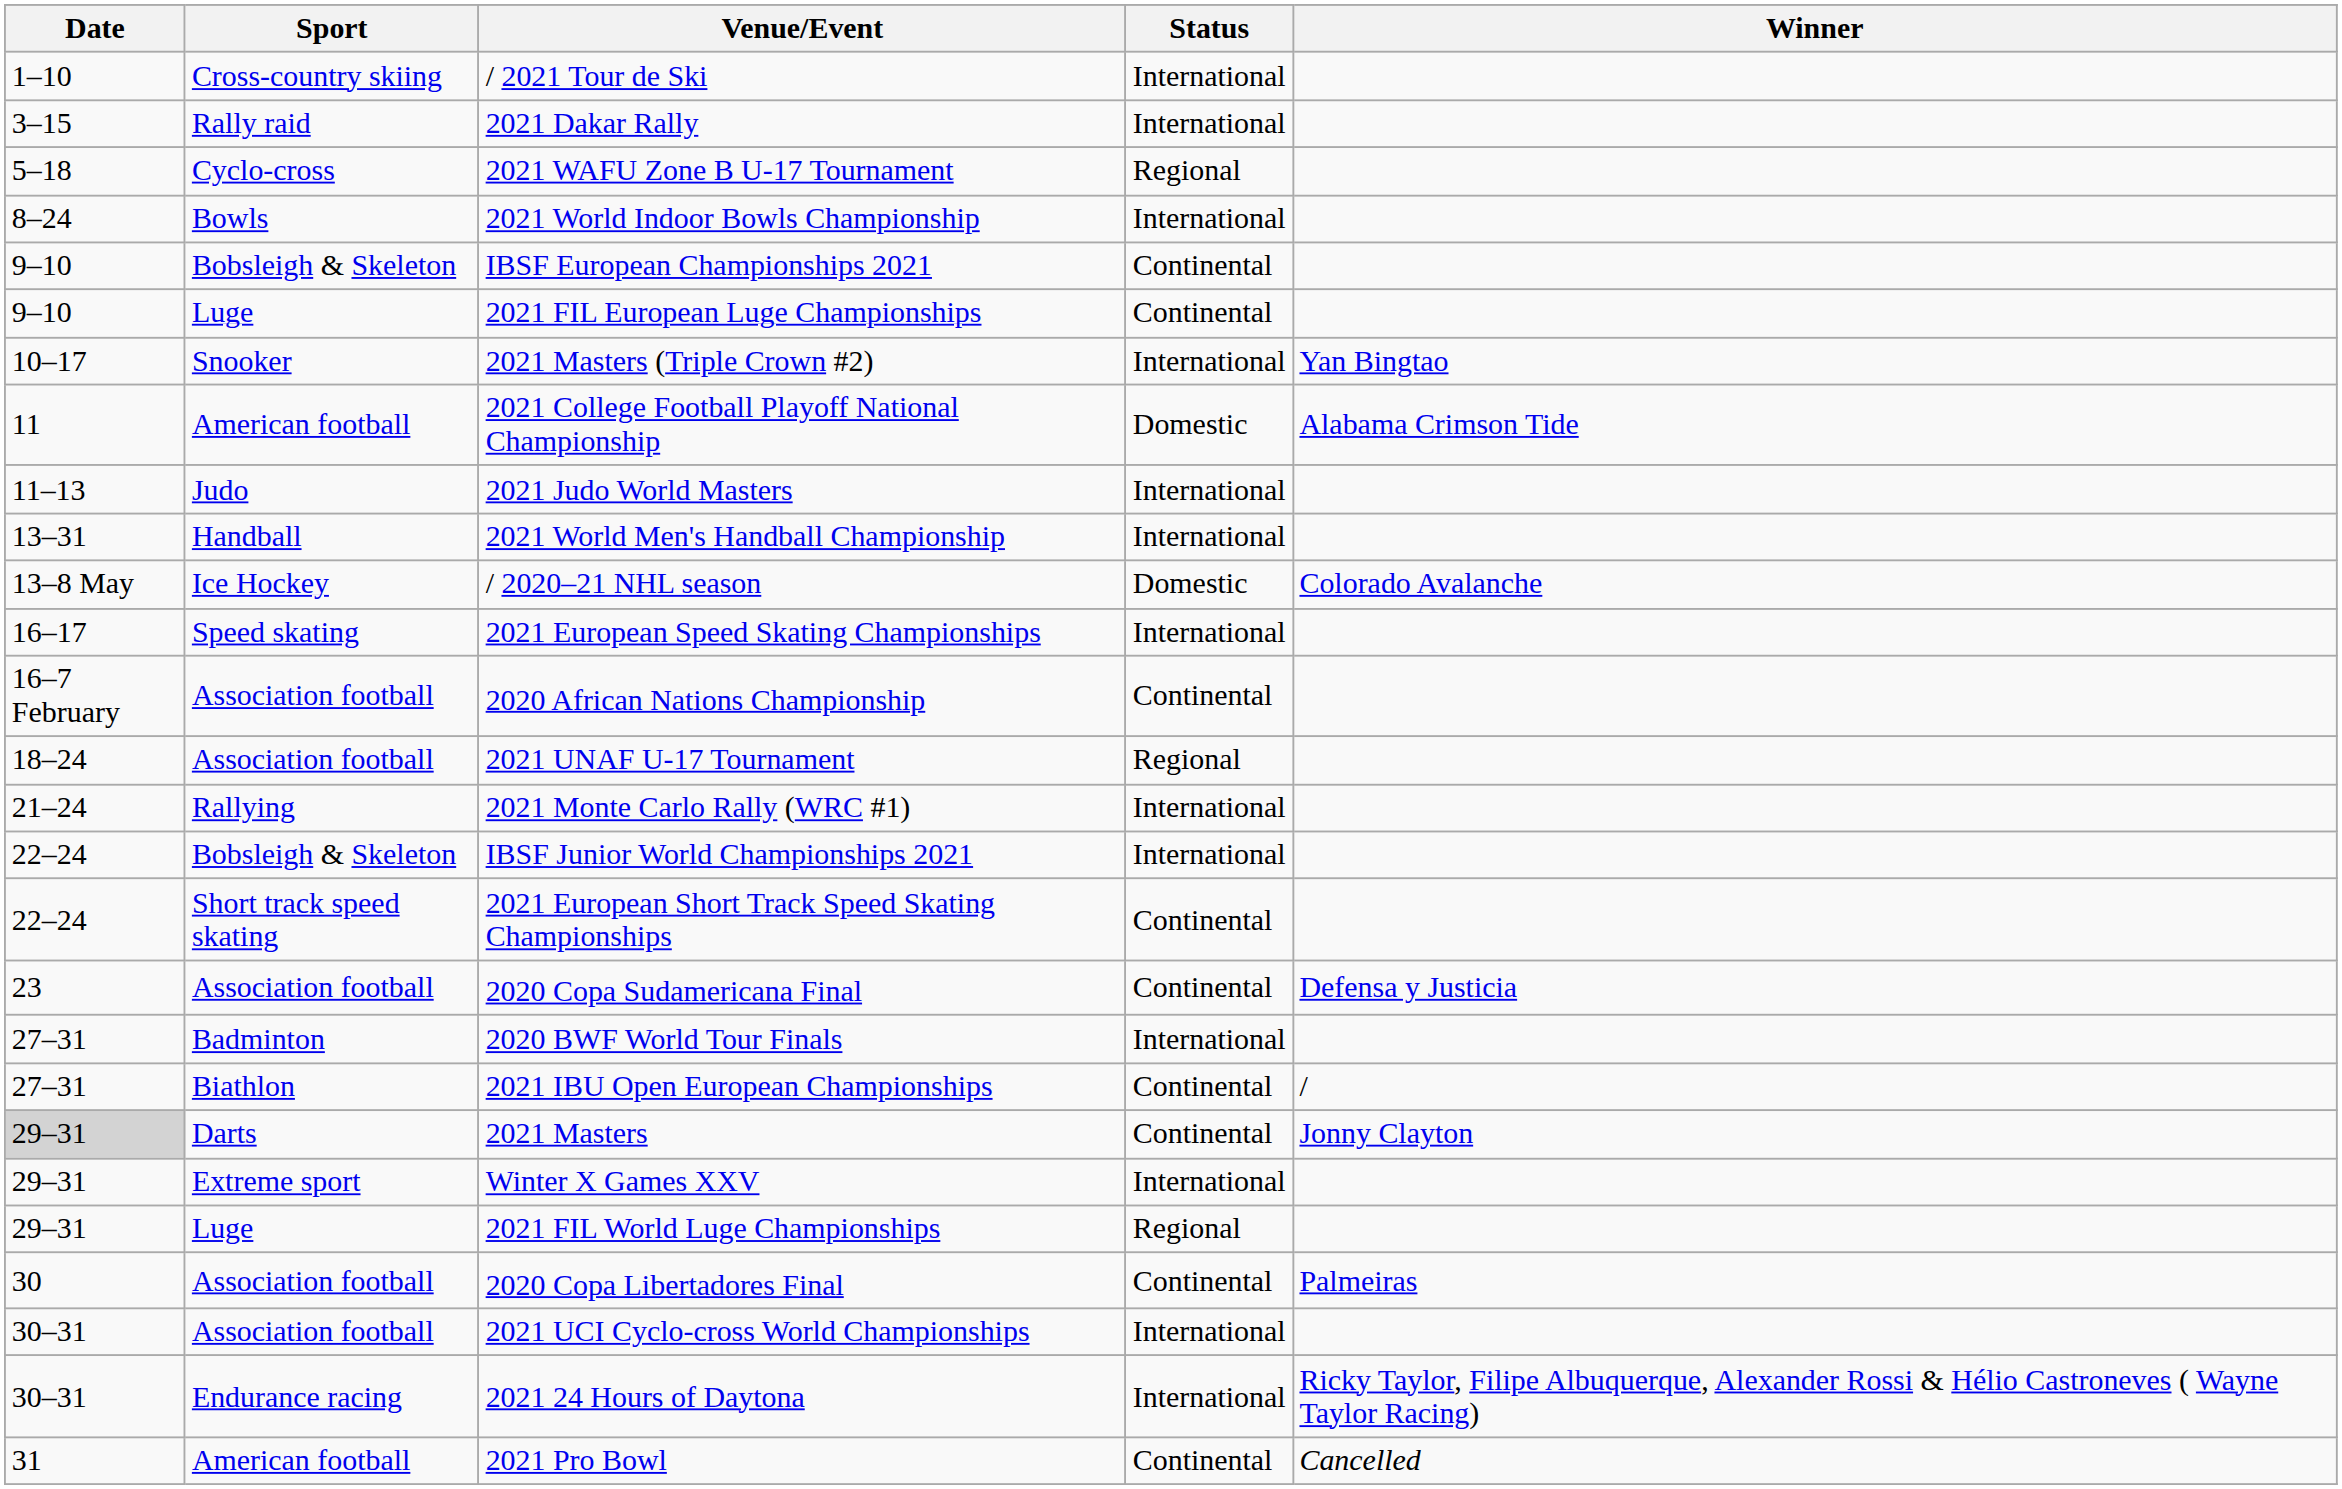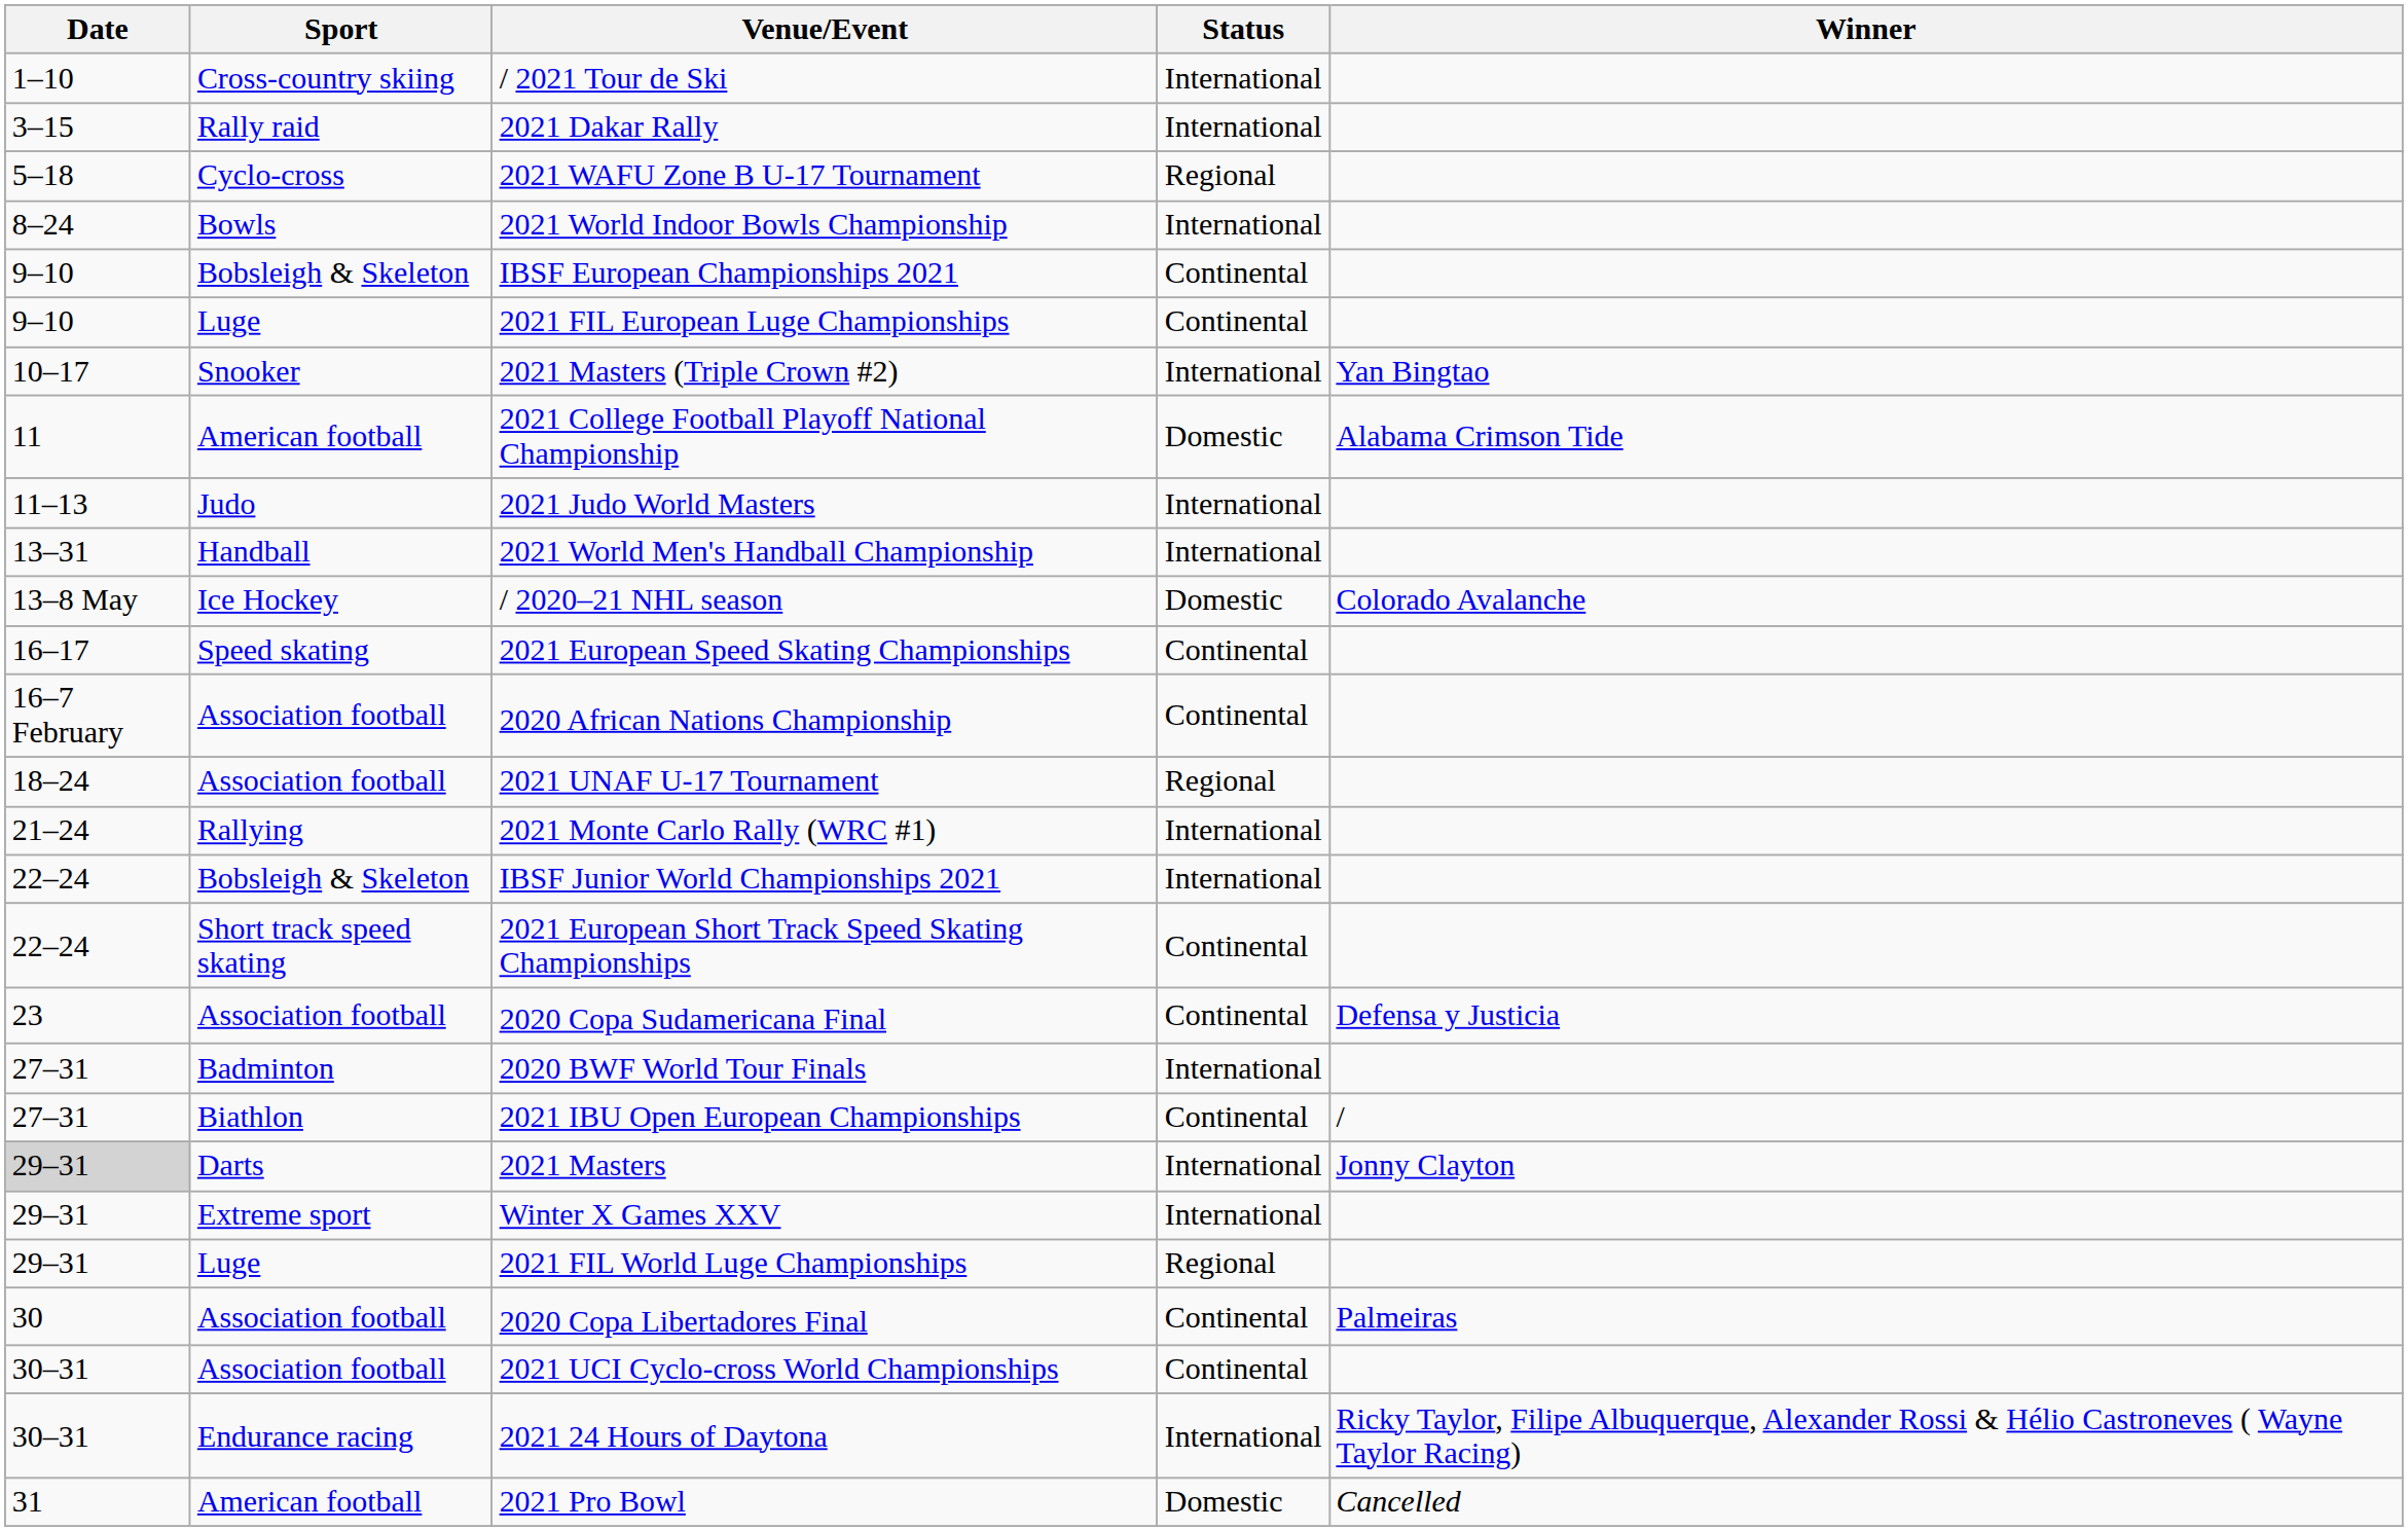2021 European Speed Skating Championships | Status: International -> Continental
2021 Masters | Status: Continental -> International
2021 UCI Cyclo-cross World Championships | Status: International -> Continental
2021 Pro Bowl | Status: Continental -> Domestic
